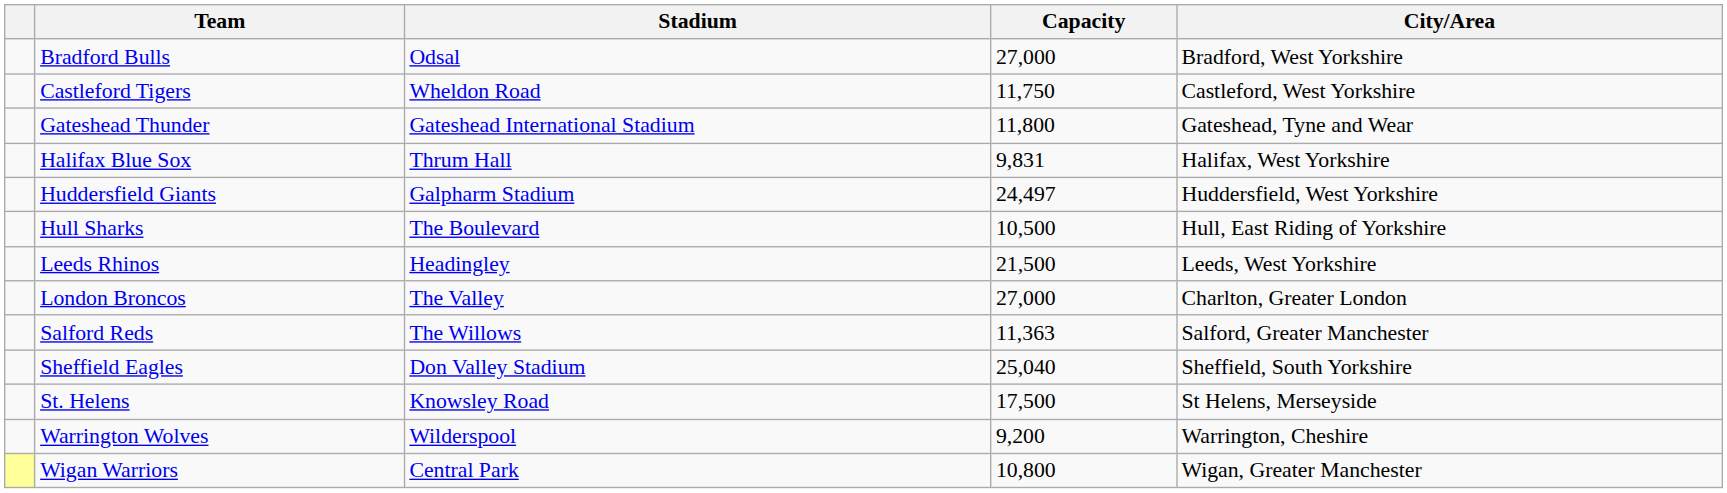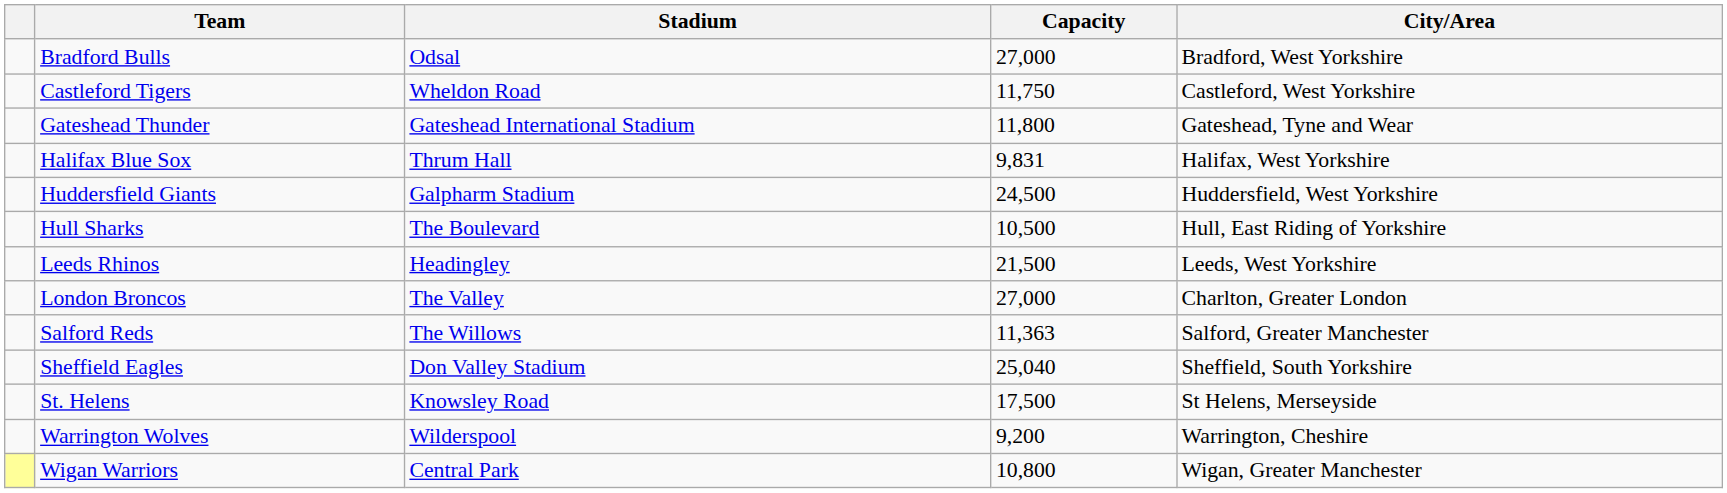Huddersfield Giants | Capacity: 24,497 -> 24,500
